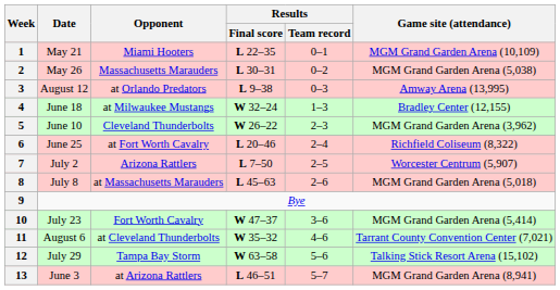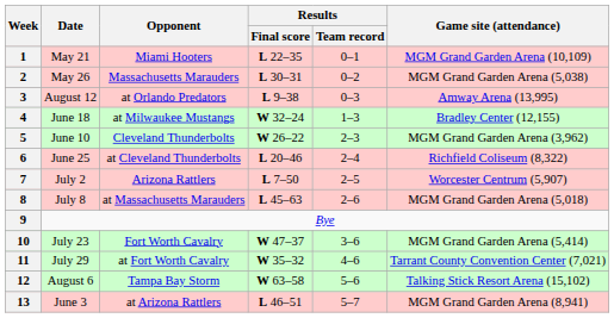6 | Opponent: at Fort Worth Cavalry -> at Cleveland Thunderbolts
11 | Date: August 6 -> July 29
11 | Opponent: at Cleveland Thunderbolts -> at Fort Worth Cavalry
12 | Date: July 29 -> August 6
